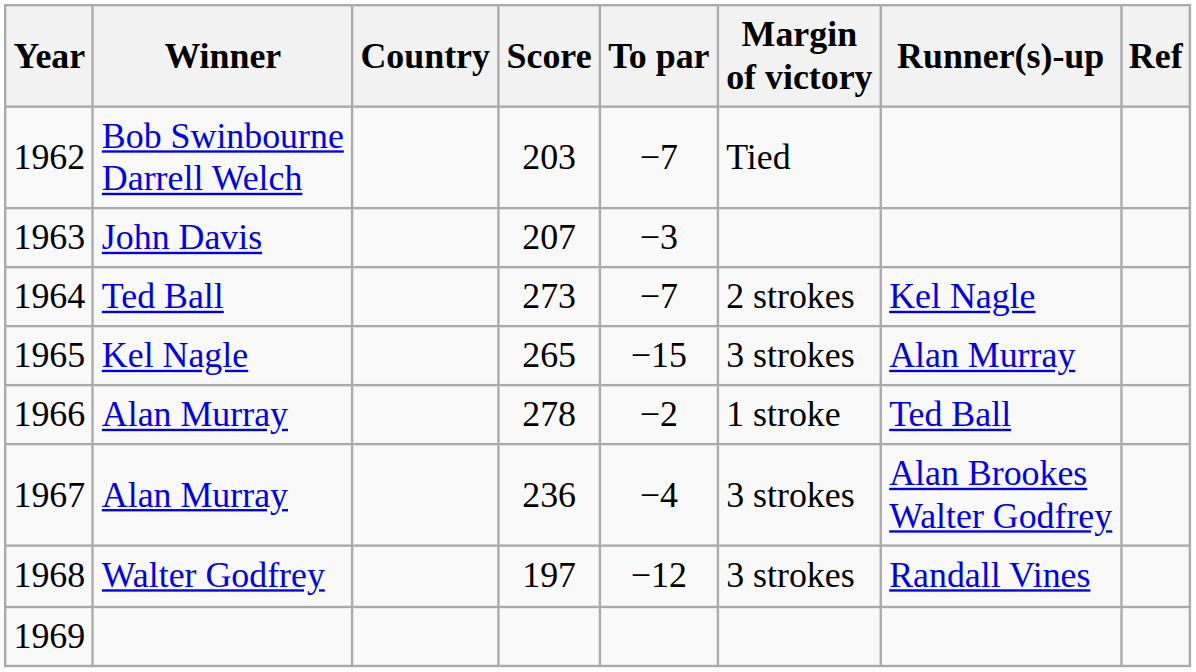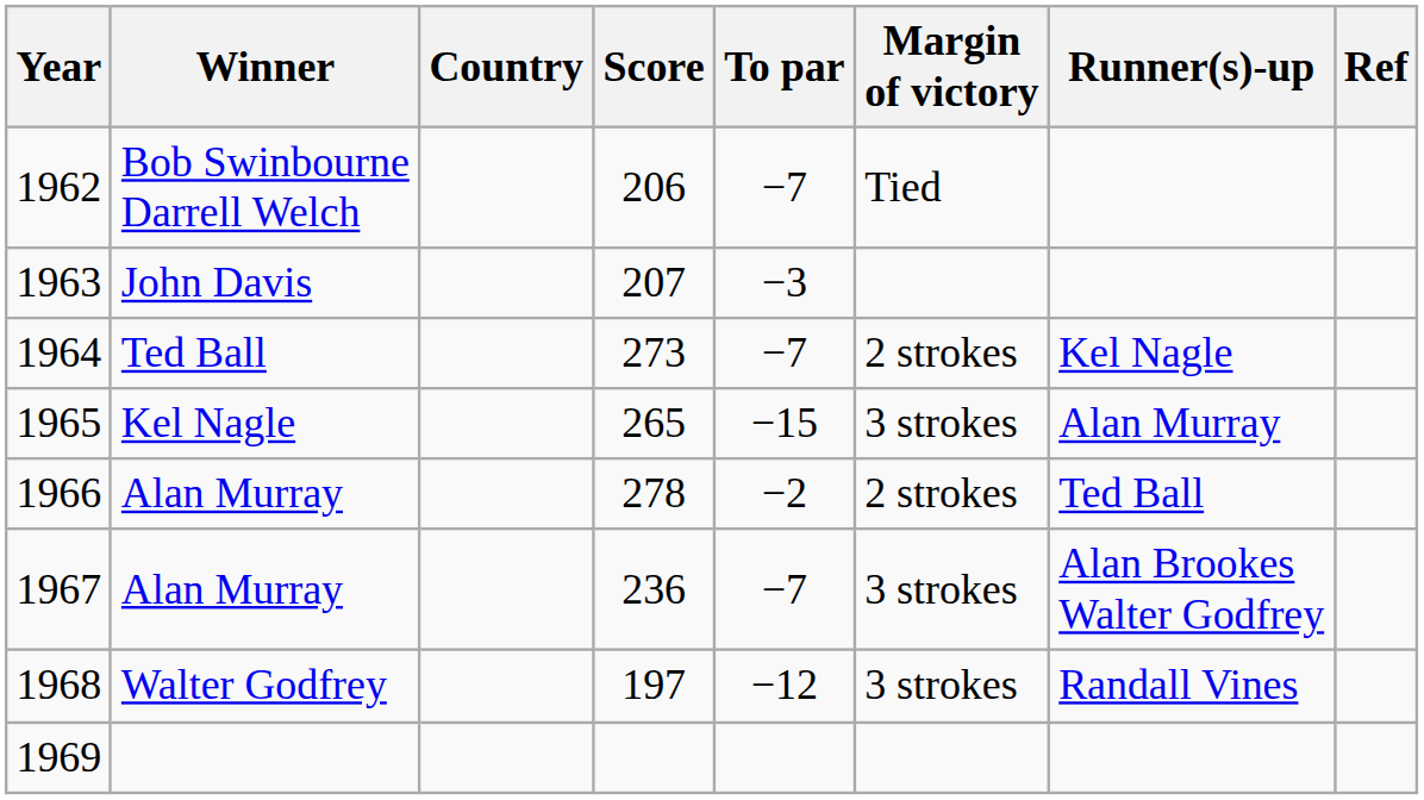1962 | Score: 203 -> 206
1966 | Margin of victory: 1 stroke -> 2 strokes
1967 | To par: −4 -> −7
